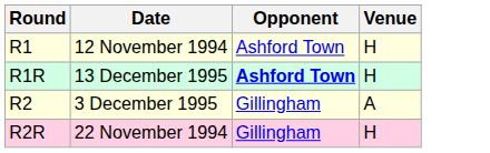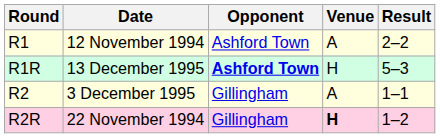+ column: Result | 2–2 | 5–3 | 1–1 | 1–2
R1 | Venue: H -> A
R2R | Venue: normal -> bold
